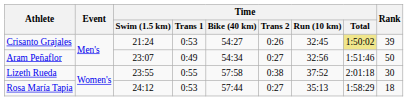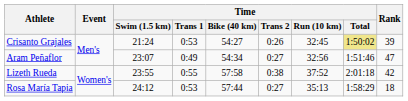Aram Peñaflor | Rank: 50 -> 47
Lizeth Rueda | Rank: 30 -> 42
